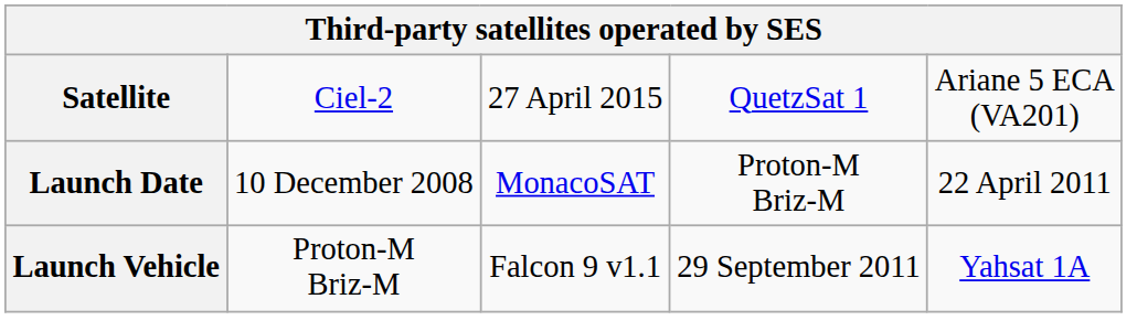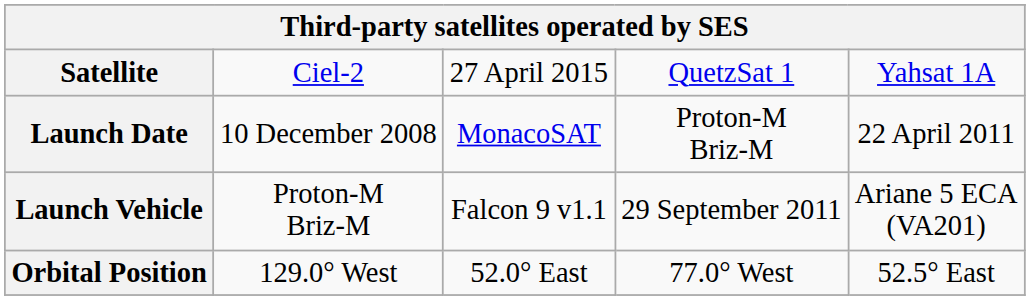Satellite | column 5: Ariane 5 ECA (VA201) -> Yahsat 1A
Launch Vehicle | column 5: Yahsat 1A -> Ariane 5 ECA (VA201)
+ row: Orbital Position | 129.0° West | 52.0° East | 77.0° West | 52.5° East
